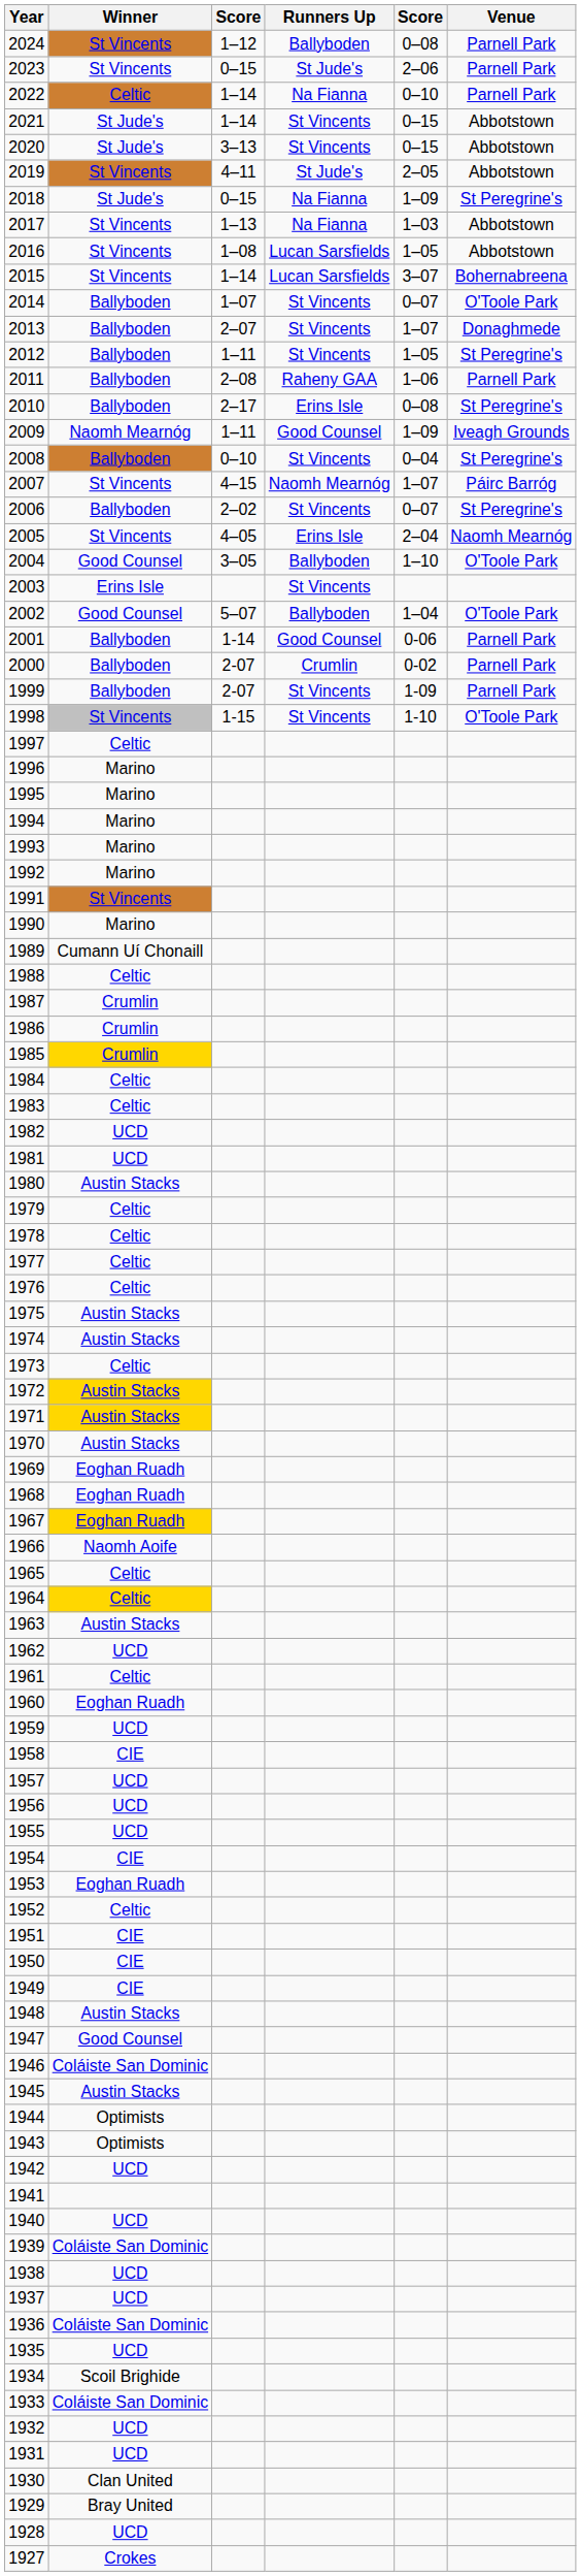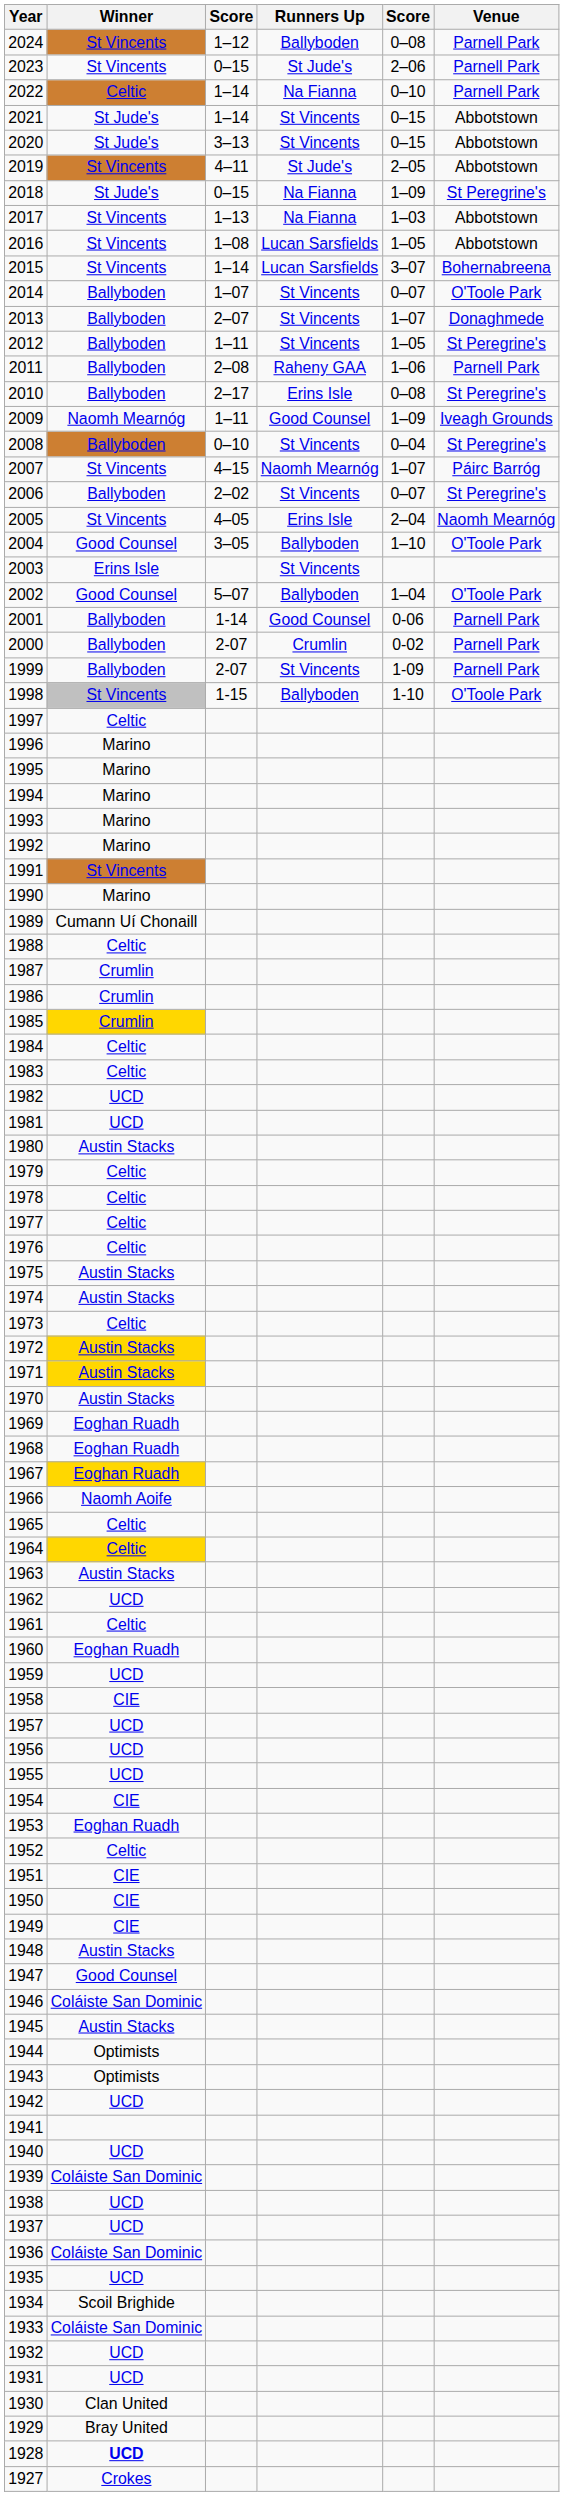1998 | Runners Up: St Vincents -> Ballyboden
1928 | Winner: normal -> bold
